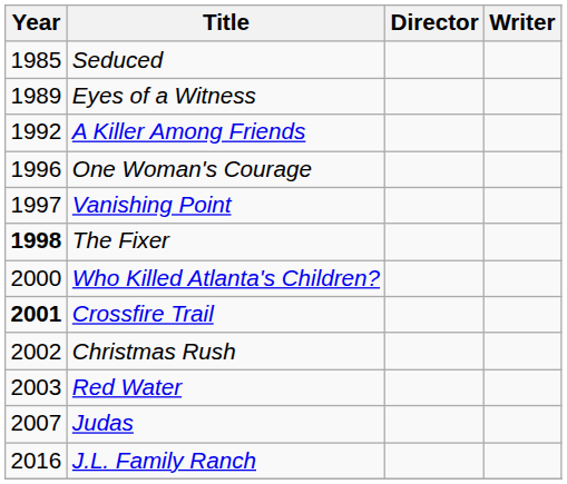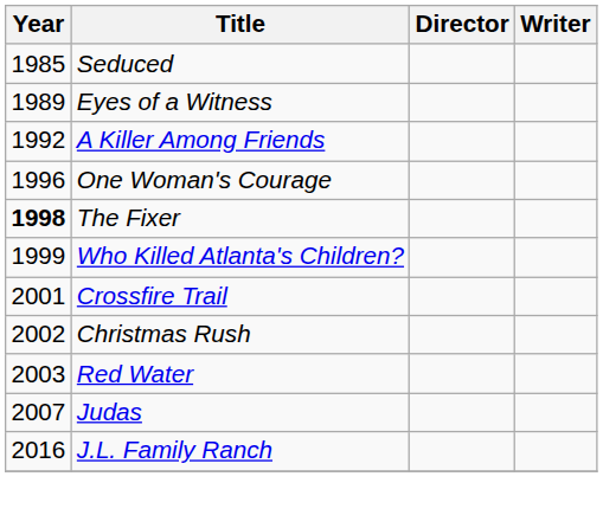- row: 1997 | Vanishing Point
Who Killed Atlanta's Children? | Year: 2000 -> 1999
Crossfire Trail | Year: bold -> normal
